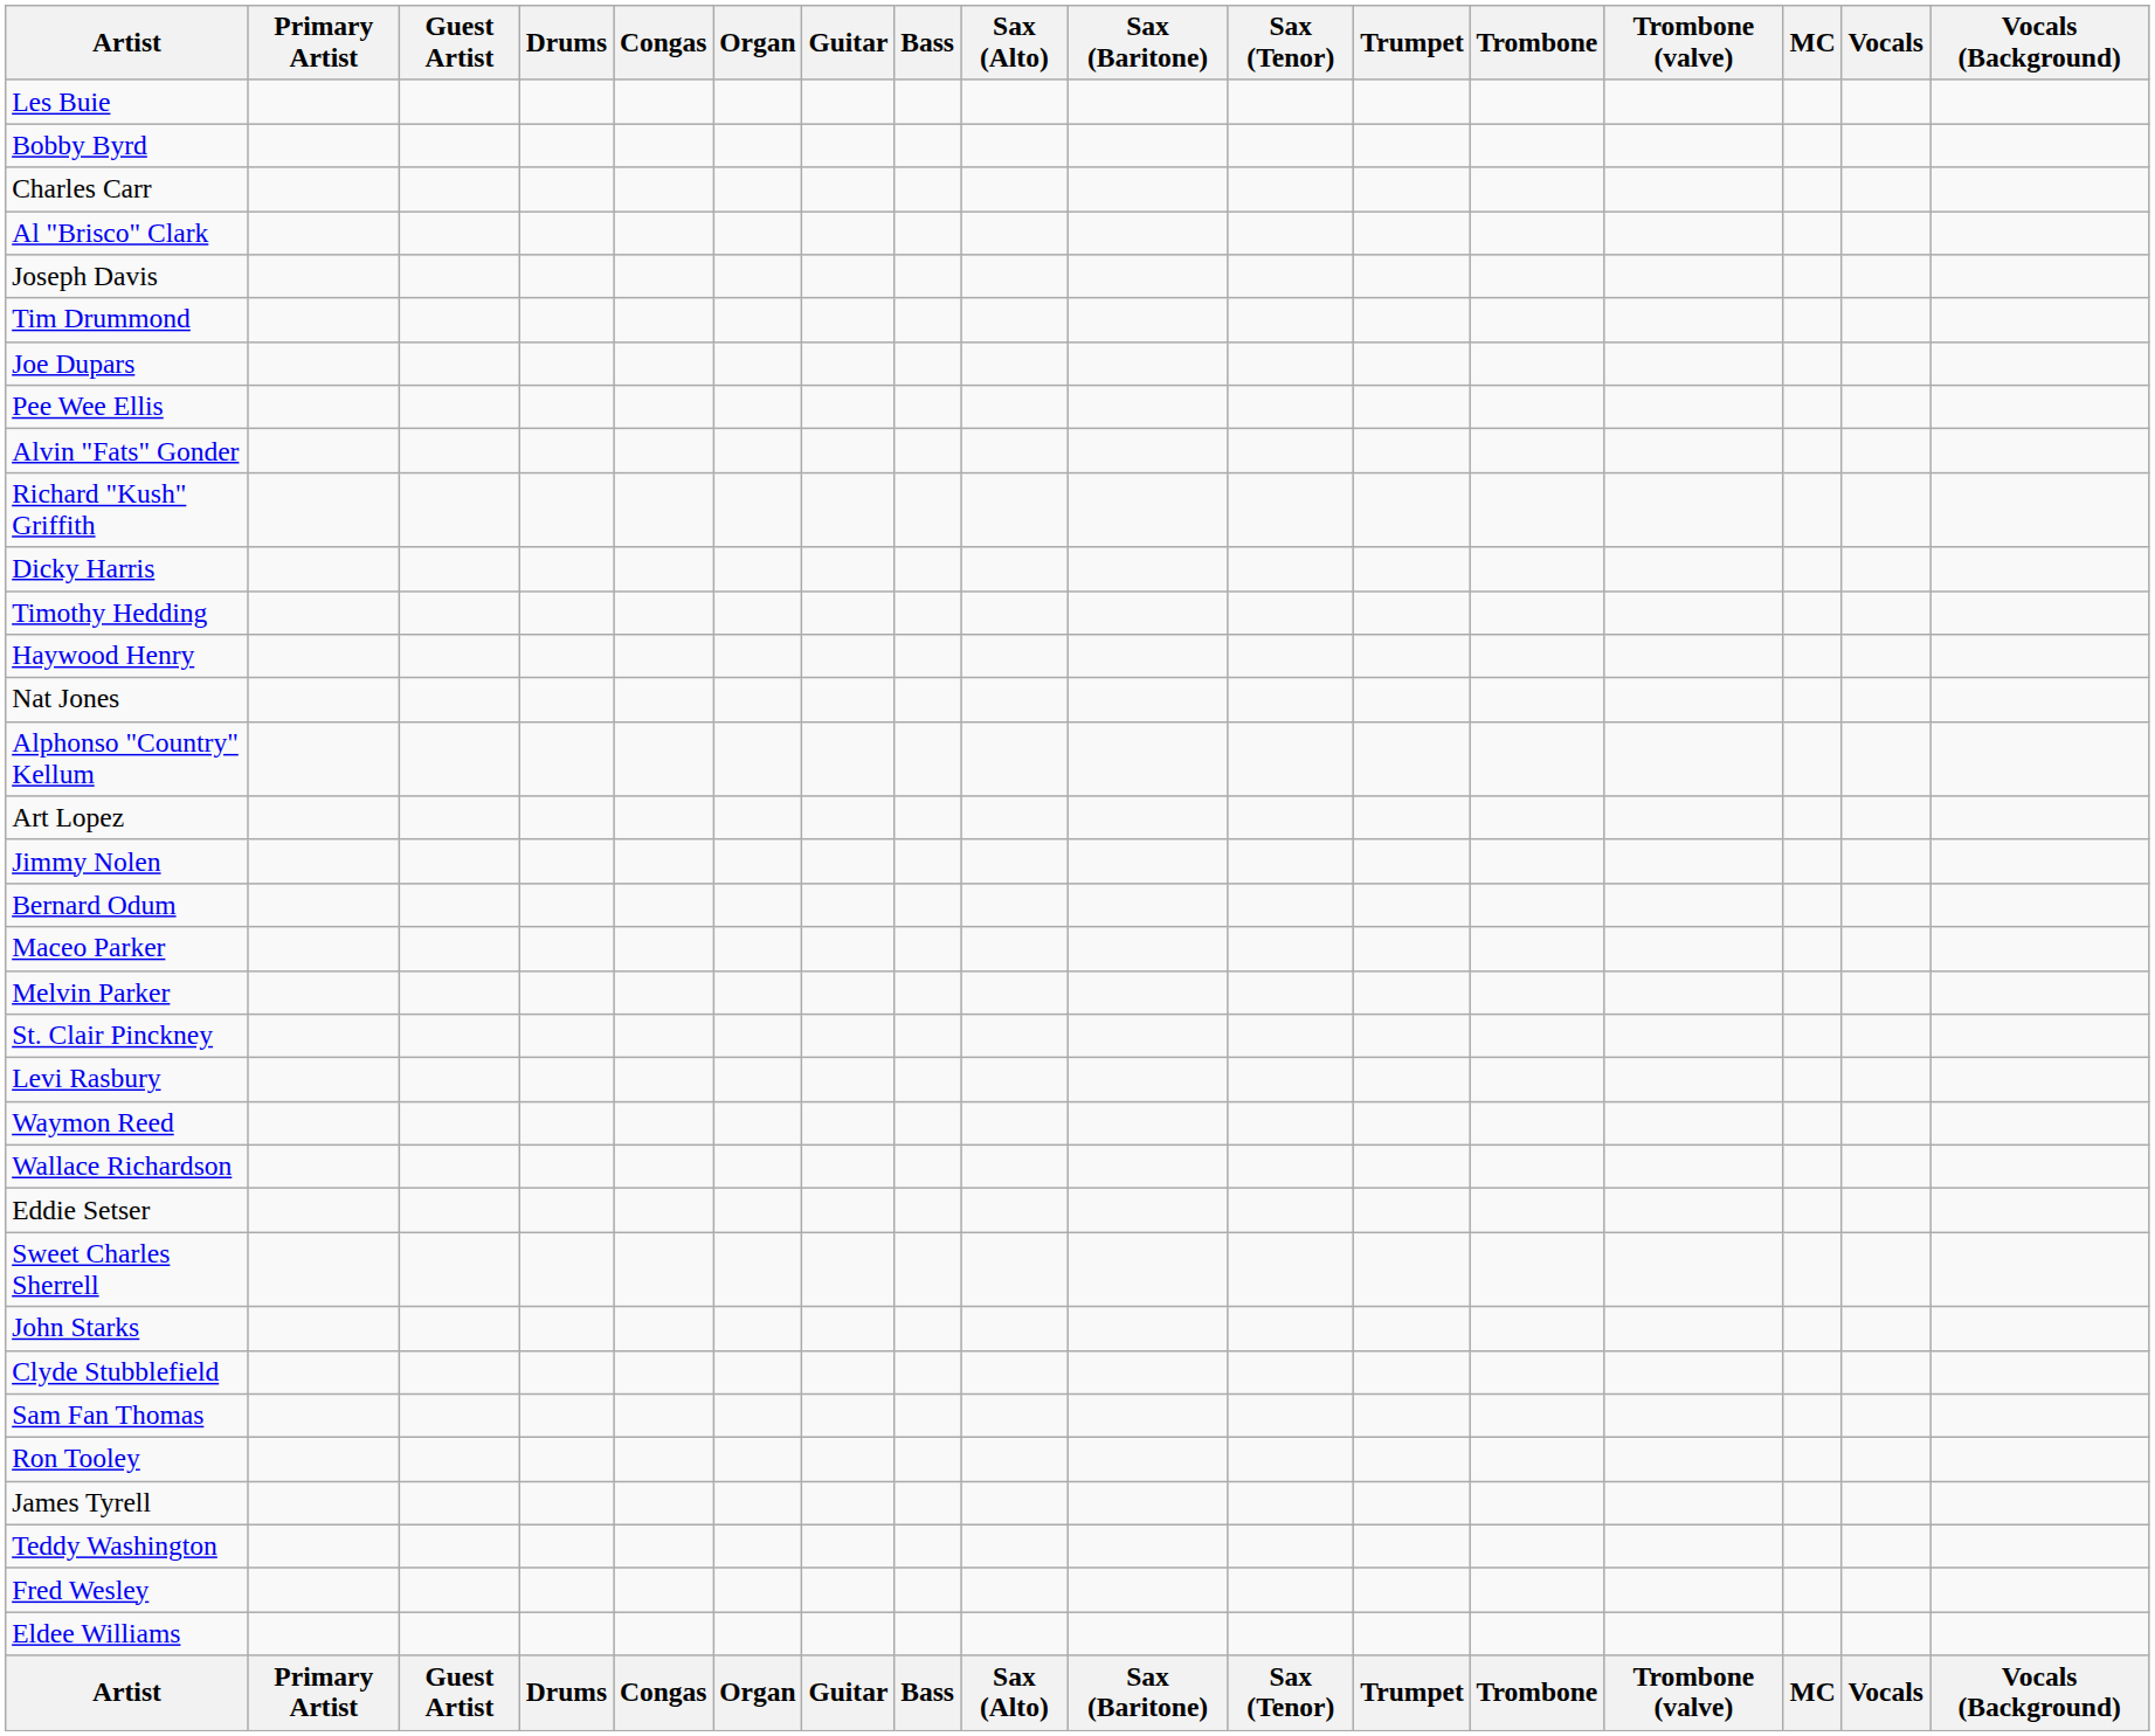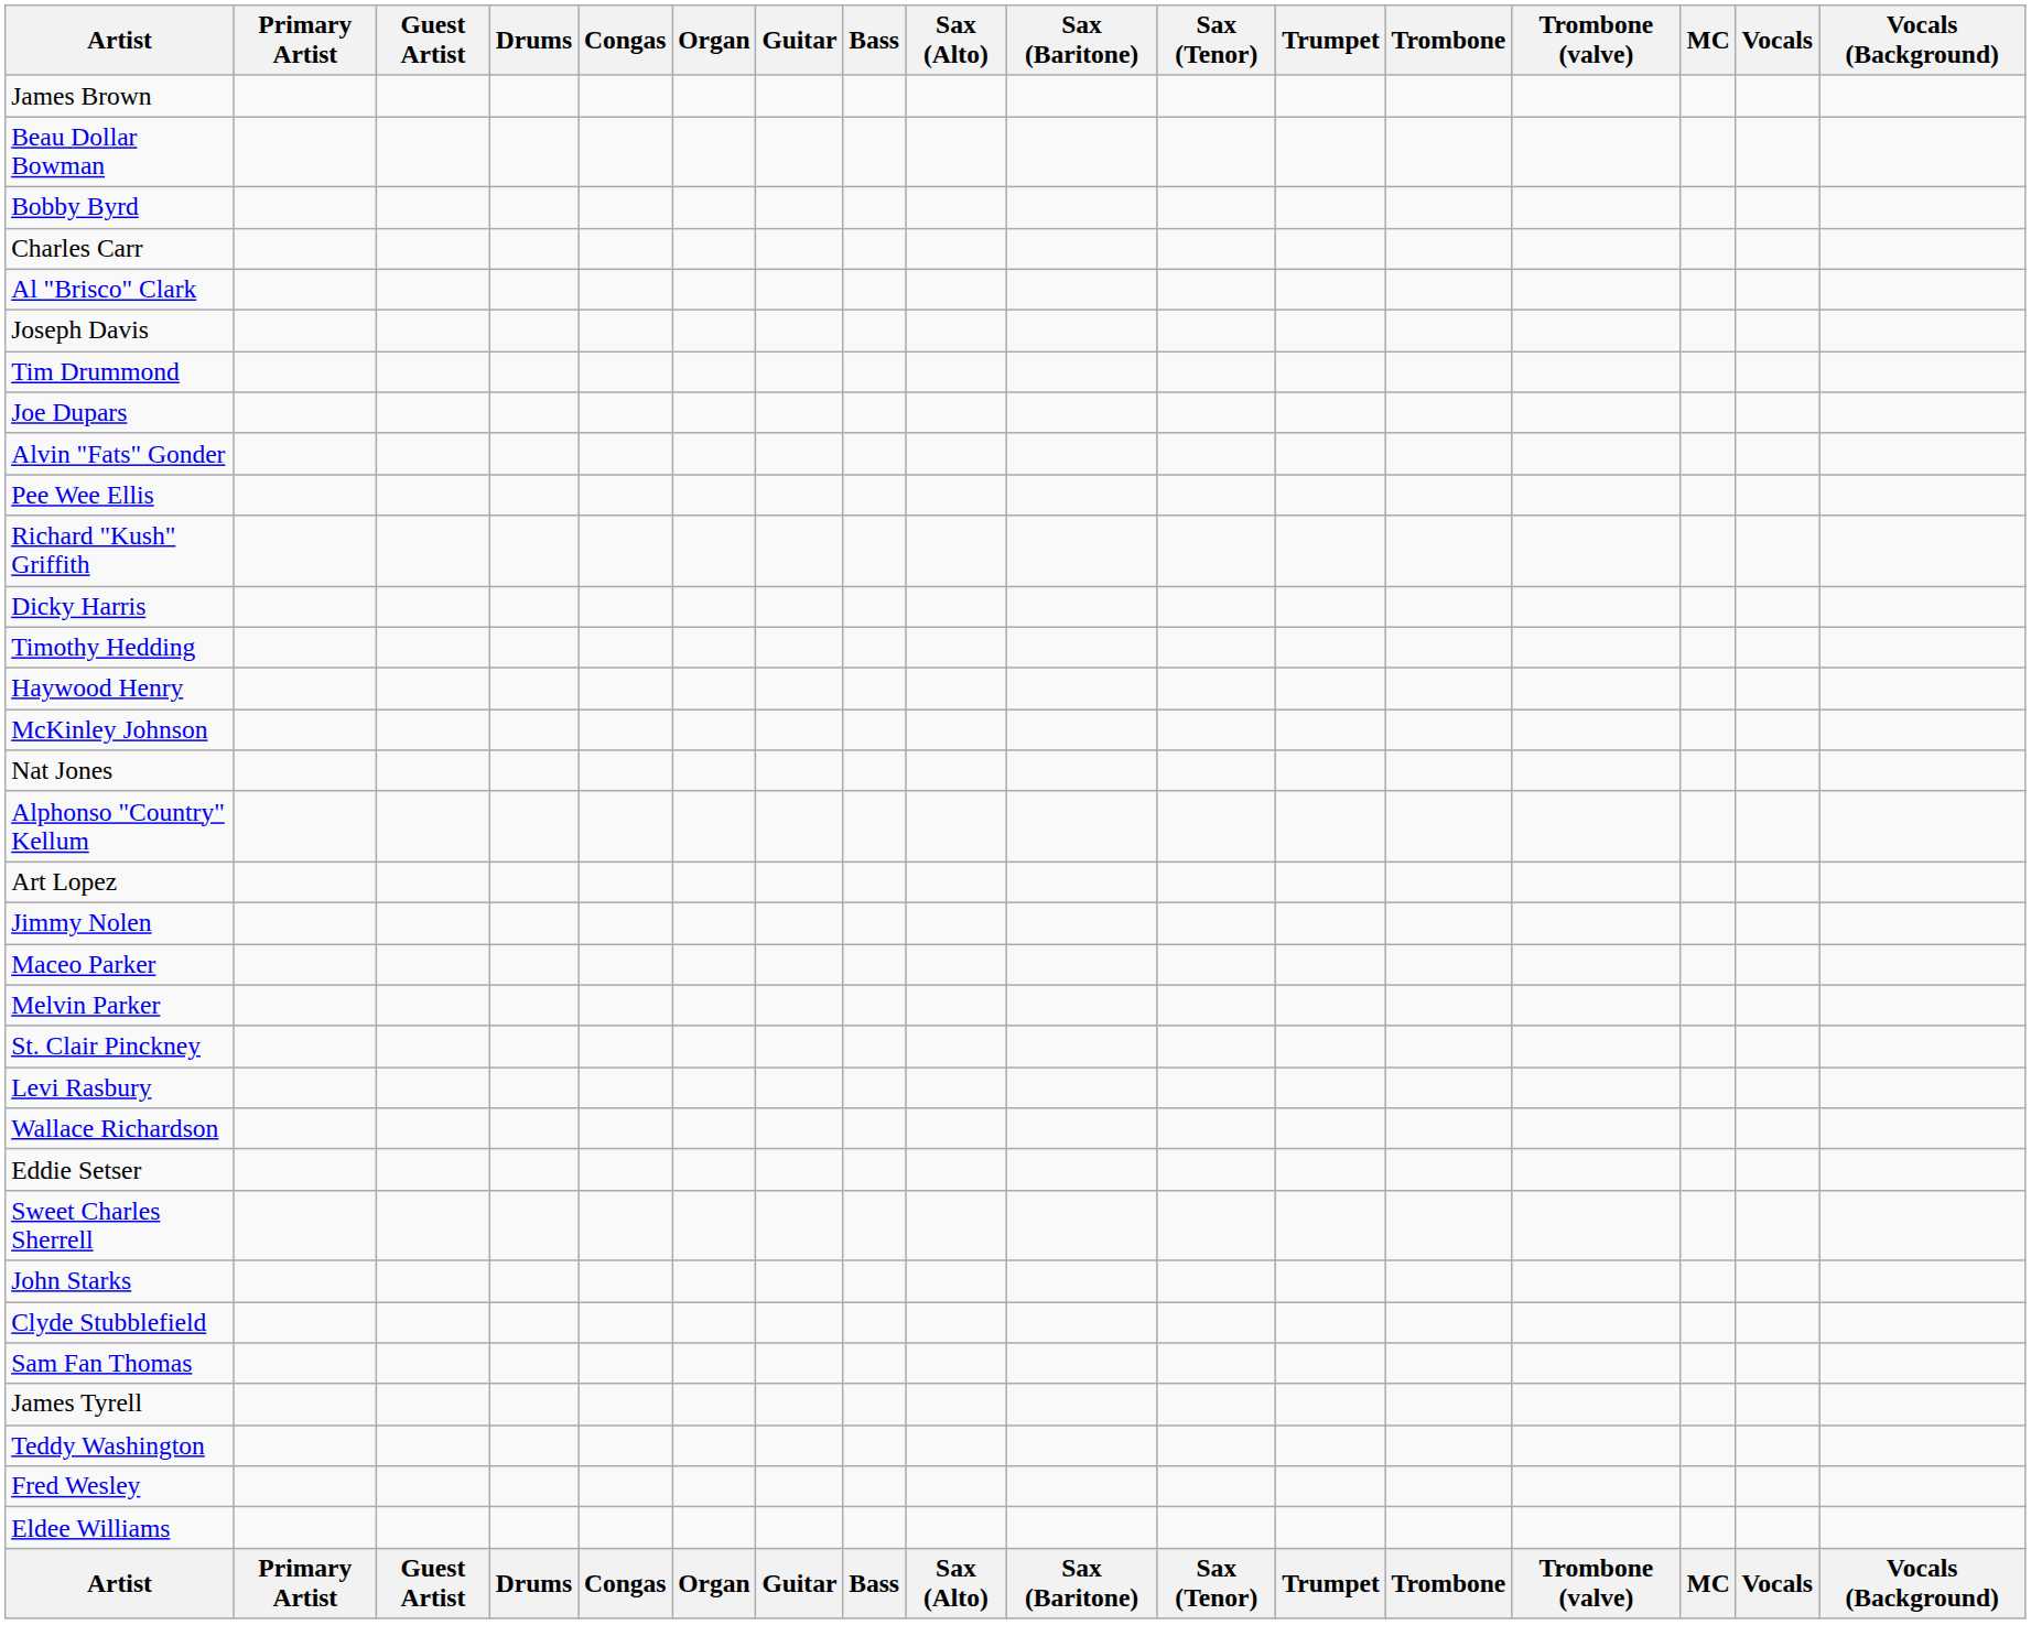+ row: James Brown
+ row: Beau Dollar Bowman
- row: Les Buie
rows swapped: Pee Wee Ellis <-> Alvin "Fats" Gonder
+ row: McKinley Johnson
- row: Bernard Odum
- row: Waymon Reed
- row: Ron Tooley
